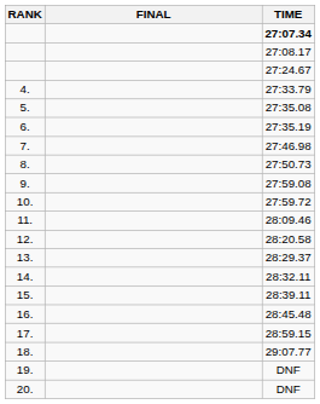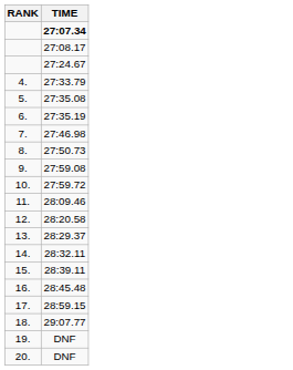- column: FINAL
